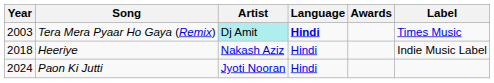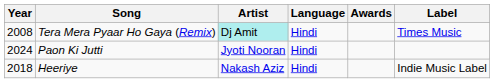Tera Mera Pyaar Ho Gaya (Remix) | Year: 2003 -> 2008
Tera Mera Pyaar Ho Gaya (Remix) | Language: bold -> normal
rows swapped: Heeriye <-> Paon Ki Jutti
